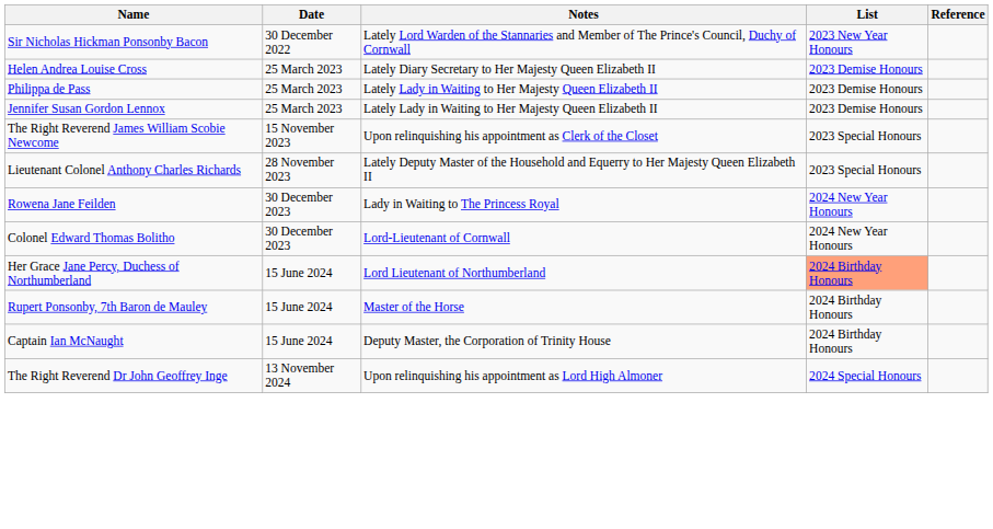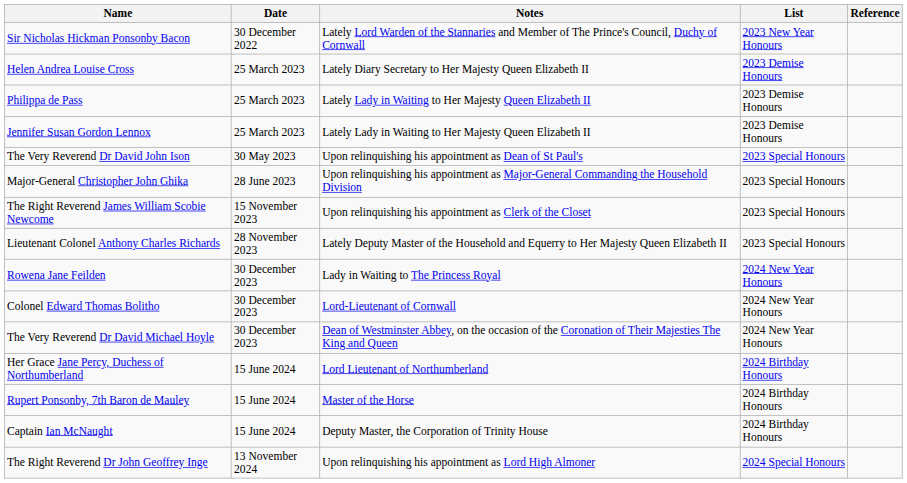+ row: The Very Reverend Dr David John Ison | 30 May 2023 | Upon relinquishing his appointment as Dean of St Paul's | 2023 Special Honours
+ row: Major-General Christopher John Ghika | 28 June 2023 | Upon relinquishing his appointment as Major-General Commanding the Household Division | 2023 Special Honours
+ row: The Very Reverend Dr David Michael Hoyle | 30 December 2023 | Dean of Westminster Abbey, on the occasion of the Coronation of Their Majesties The King and Queen | 2024 New Year Honours
Her Grace Jane Percy, Duchess of Northumberland | List: lightsalmon background -> no background
